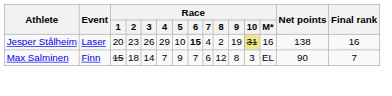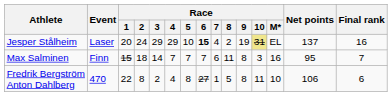Jesper Stålheim | Race / 2: 23 -> 24
Jesper Stålheim | Race / 3: 26 -> 29
Jesper Stålheim | Race / M*: 16 -> EL
Jesper Stålheim | Net points: 138 -> 137
Max Salminen | Race / 5: 9 -> 7
Max Salminen | Race / 8: 12 -> 11
Max Salminen | Race / M*: EL -> 16
Max Salminen | Net points: 90 -> 95
+ row: Fredrik Bergström Anton Dahlberg | 470 | 22 | 8 | 2 | 4 | 8 | 27 | 1 | 5 | 8 | 11 | 10 | 106 | 6
